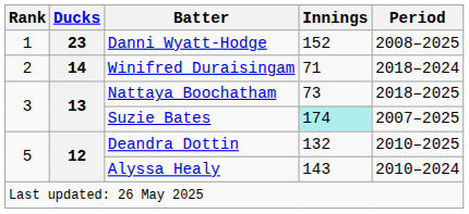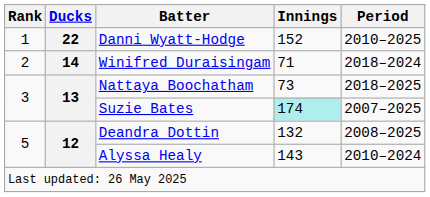Danni Wyatt-Hodge | Ducks: 23 -> 22
Danni Wyatt-Hodge | Period: 2008–2025 -> 2010–2025
Deandra Dottin | Period: 2010–2025 -> 2008–2025
